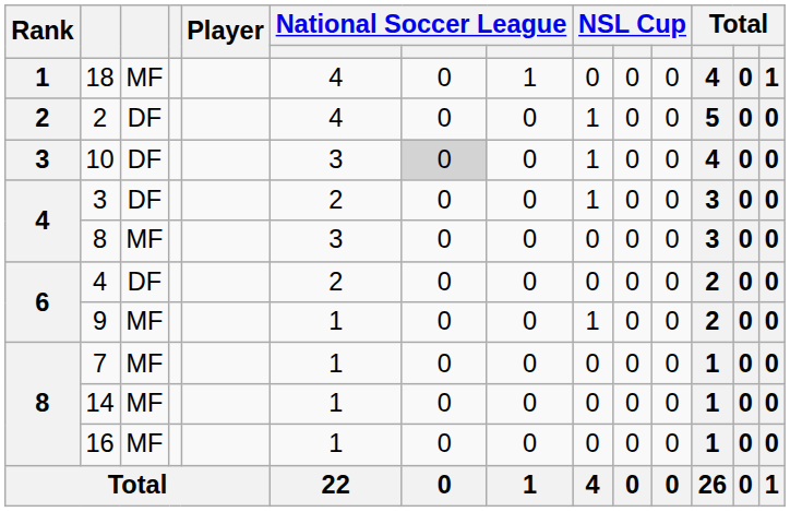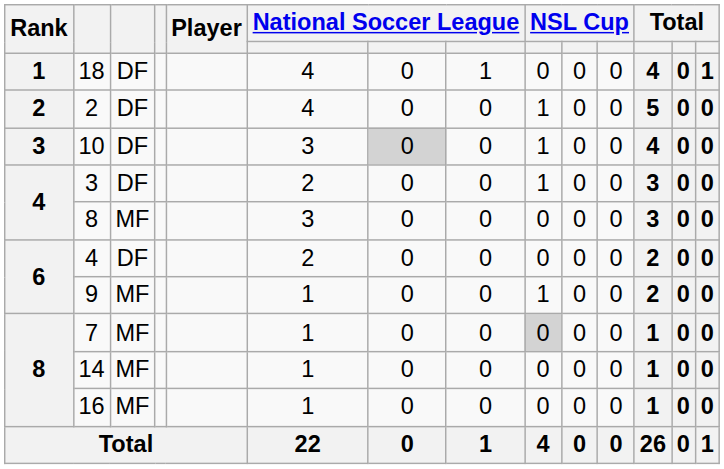18 | column 3: MF -> DF
7 | column 9: no background -> lightgrey background
